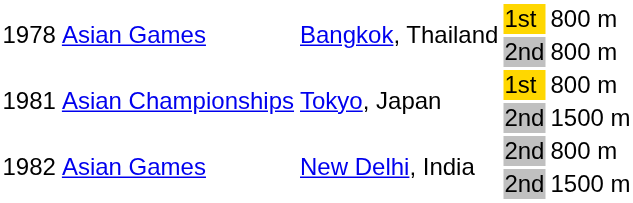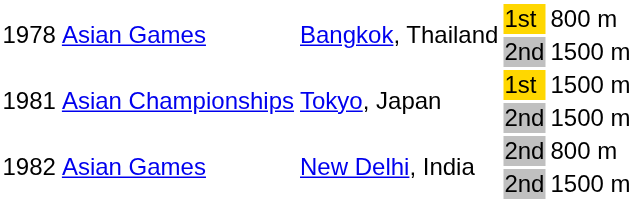1978 / 2nd | column 5: 800 m -> 1500 m
1981 / 1st | column 5: 800 m -> 1500 m
